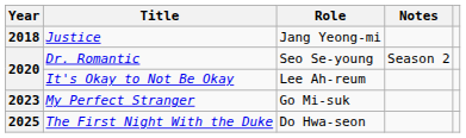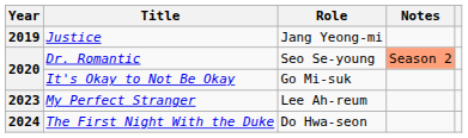Justice | Year: 2018 -> 2019
Dr. Romantic | Notes: no background -> lightsalmon background
It's Okay to Not Be Okay | Role: Lee Ah-reum -> Go Mi-suk
My Perfect Stranger | Role: Go Mi-suk -> Lee Ah-reum
The First Night With the Duke | Year: 2025 -> 2024
